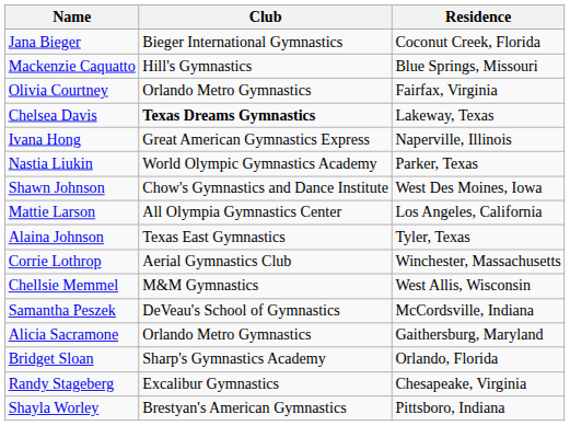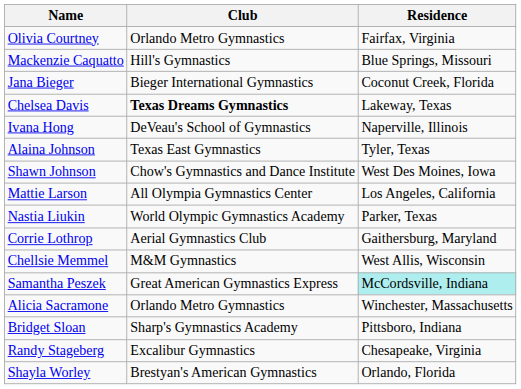rows swapped: Jana Bieger <-> Olivia Courtney
Ivana Hong | Club: Great American Gymnastics Express -> DeVeau's School of Gymnastics
rows swapped: Alaina Johnson <-> Nastia Liukin
Corrie Lothrop | Residence: Winchester, Massachusetts -> Gaithersburg, Maryland
Samantha Peszek | Club: DeVeau's School of Gymnastics -> Great American Gymnastics Express
Samantha Peszek | Residence: no background -> paleturquoise background
Alicia Sacramone | Residence: Gaithersburg, Maryland -> Winchester, Massachusetts
Bridget Sloan | Residence: Orlando, Florida -> Pittsboro, Indiana
Shayla Worley | Residence: Pittsboro, Indiana -> Orlando, Florida
